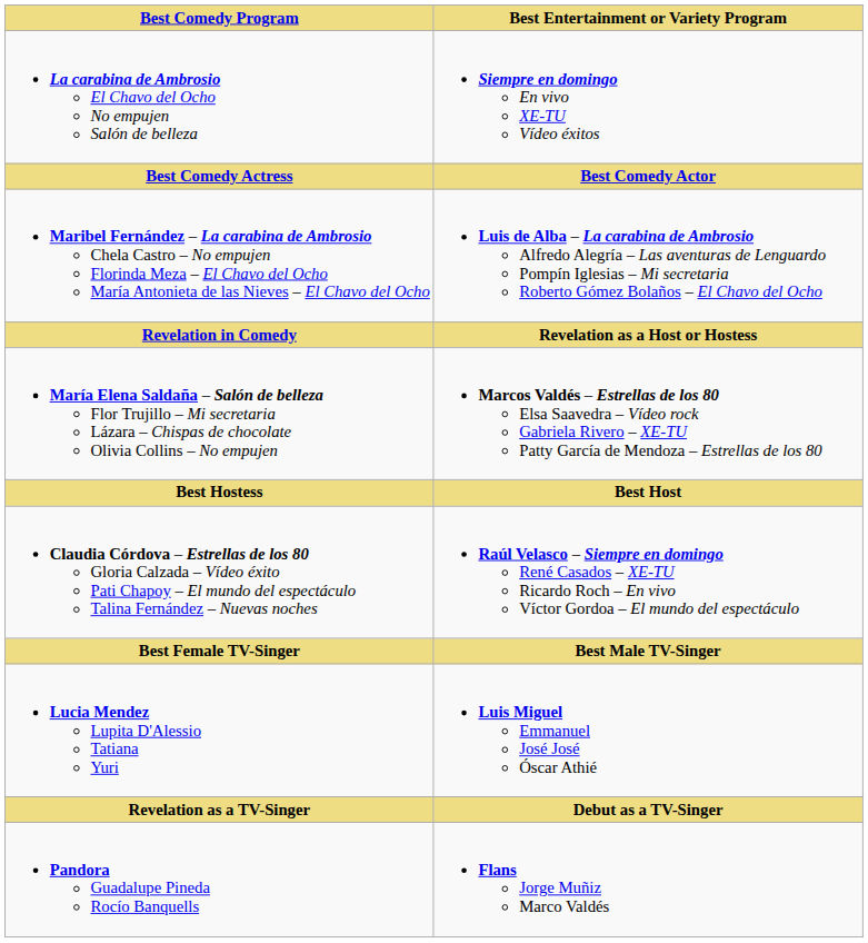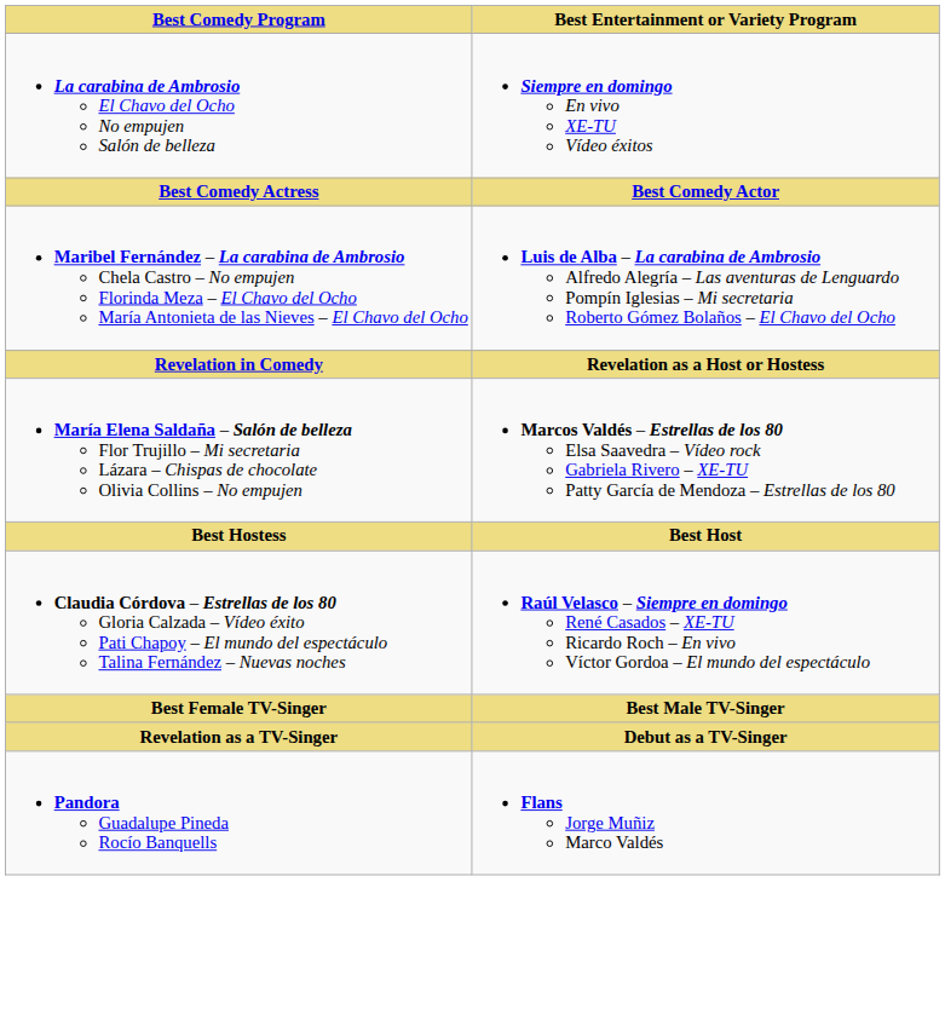- row: Lucia Mendez Lupita D'Alessio Tatiana Yuri | Luis Miguel Emmanuel José José Óscar Athié
